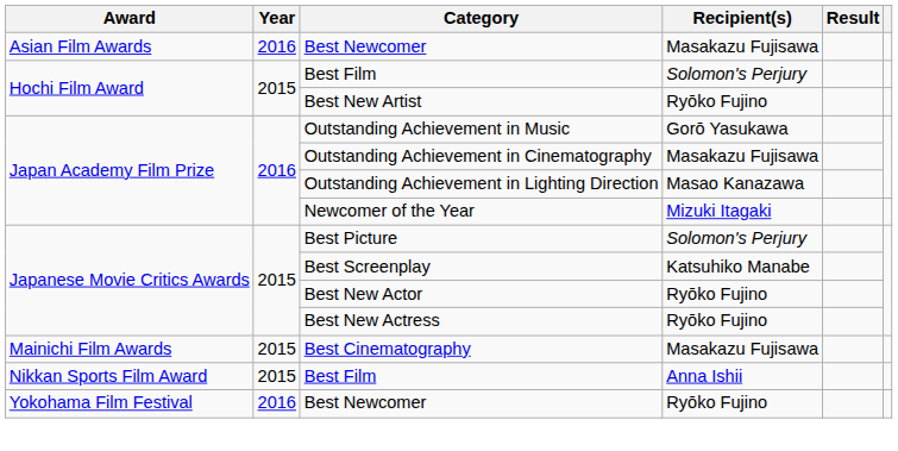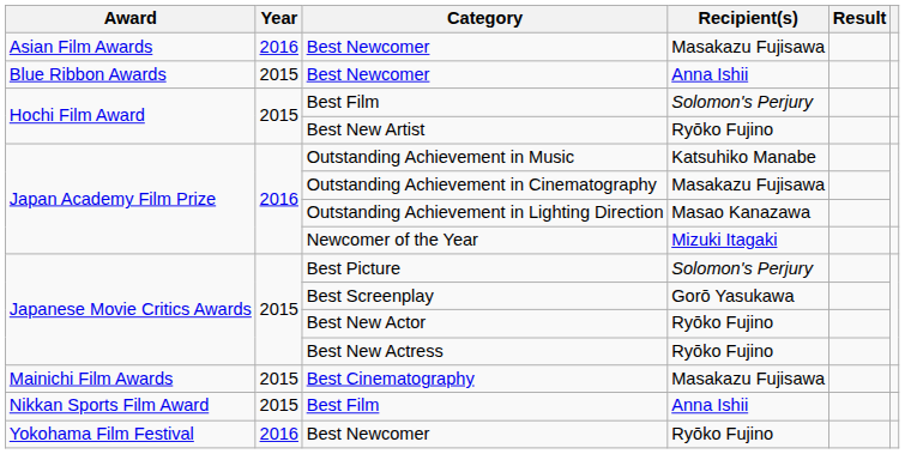+ row: Blue Ribbon Awards | 2015 | Best Newcomer | Anna Ishii
Outstanding Achievement in Music | Recipient(s): Gorō Yasukawa -> Katsuhiko Manabe
Best Screenplay | Recipient(s): Katsuhiko Manabe -> Gorō Yasukawa
